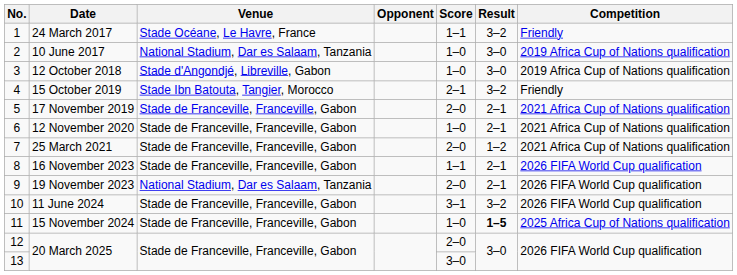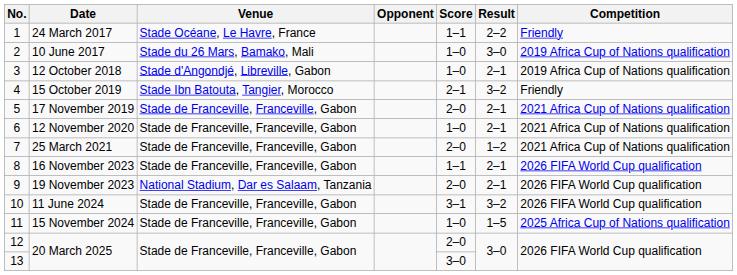24 March 2017 | Result: 3–2 -> 2–2
10 June 2017 | Venue: National Stadium, Dar es Salaam, Tanzania -> Stade du 26 Mars, Bamako, Mali
12 October 2018 | Result: 3–0 -> 2–1
15 November 2024 | Result: bold -> normal
